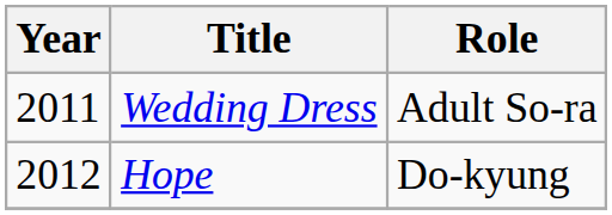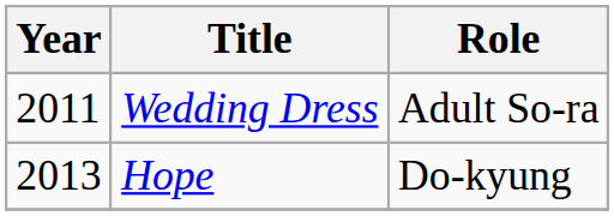Hope | Year: 2012 -> 2013
